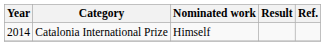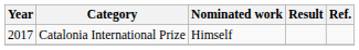Catalonia International Prize | Year: 2014 -> 2017
